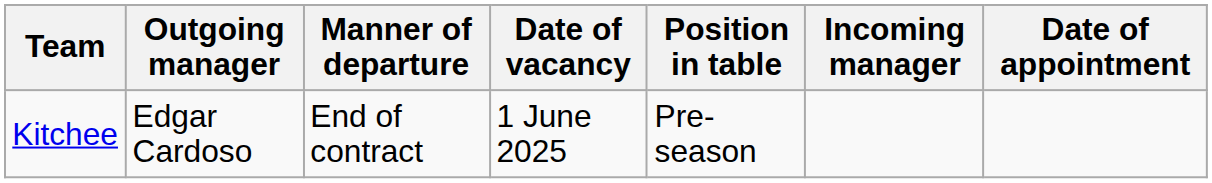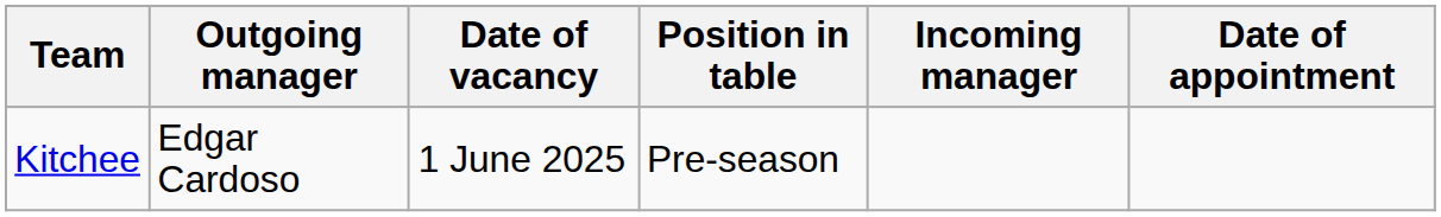- column: Manner of departure | End of contract
